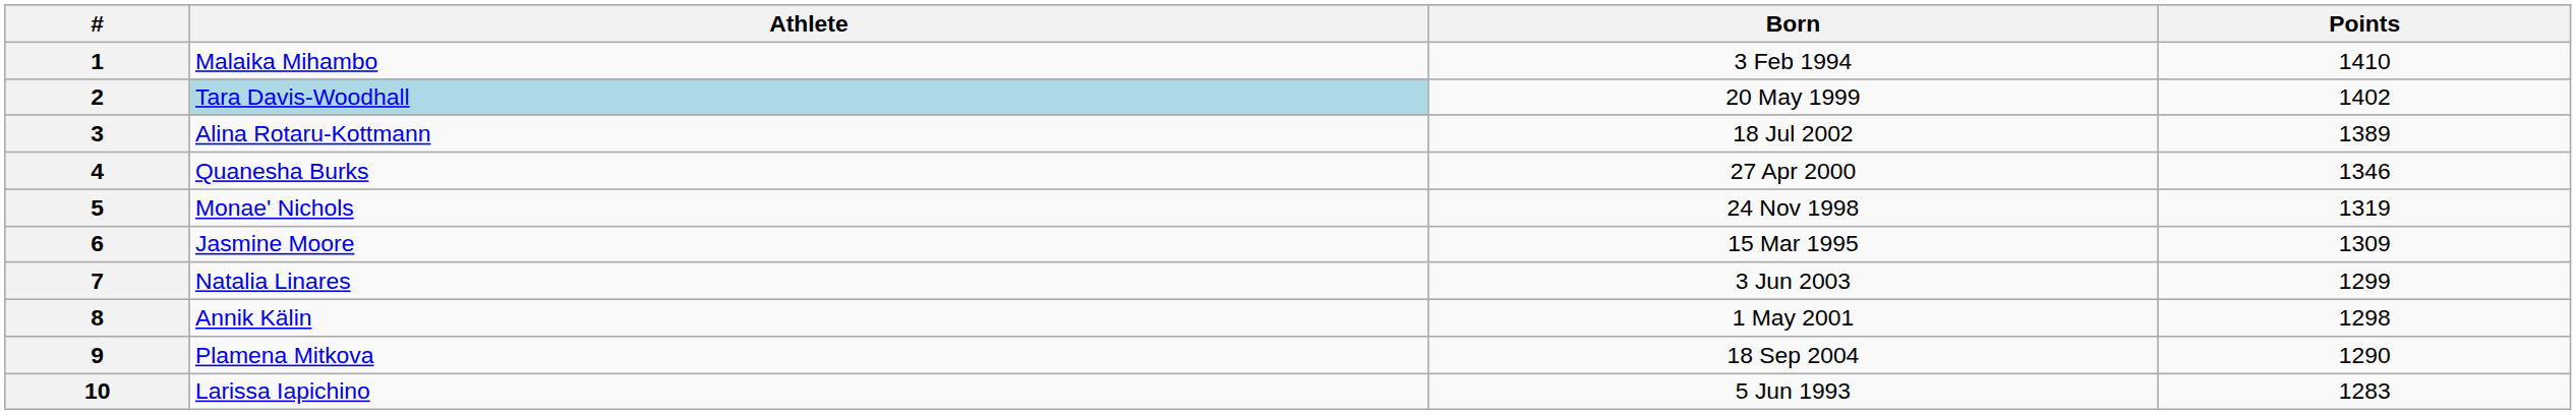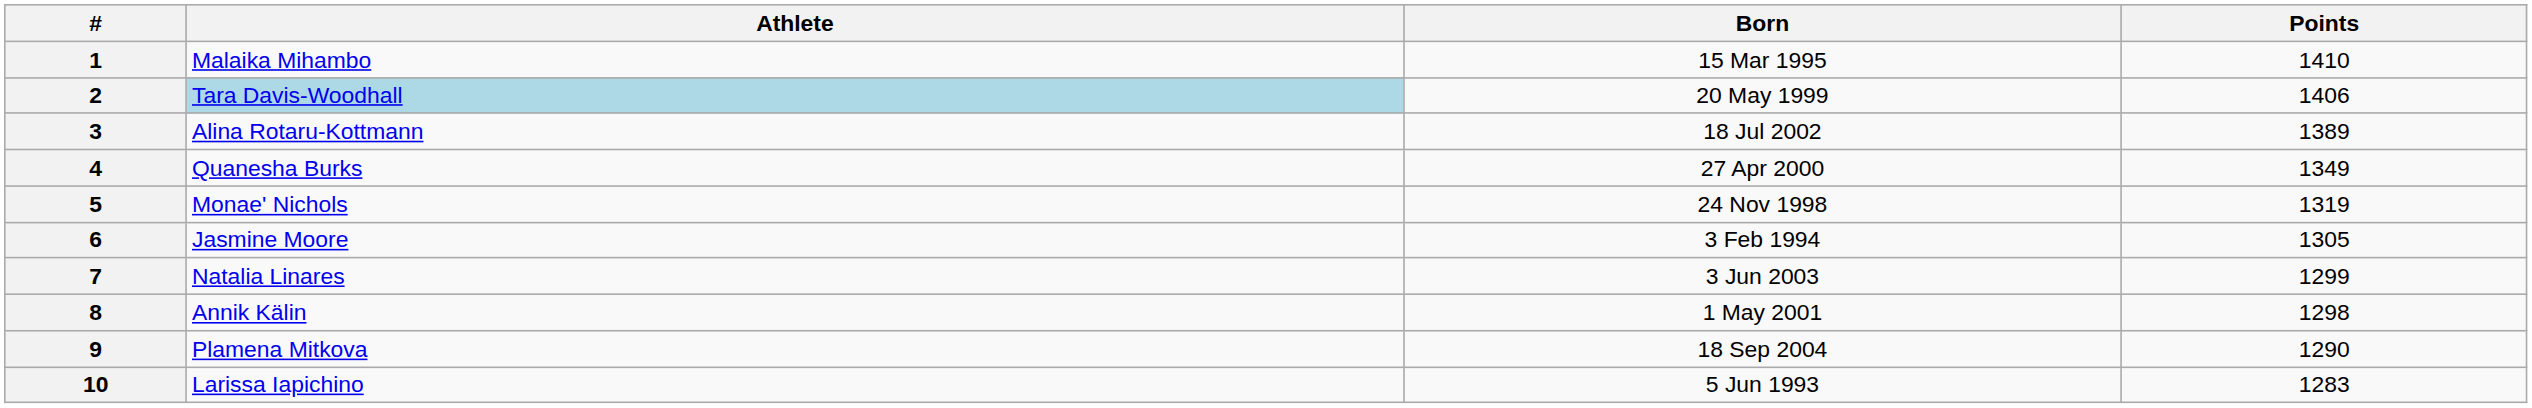1 | Born: 3 Feb 1994 -> 15 Mar 1995
2 | Points: 1402 -> 1406
4 | Points: 1346 -> 1349
6 | Born: 15 Mar 1995 -> 3 Feb 1994
6 | Points: 1309 -> 1305
